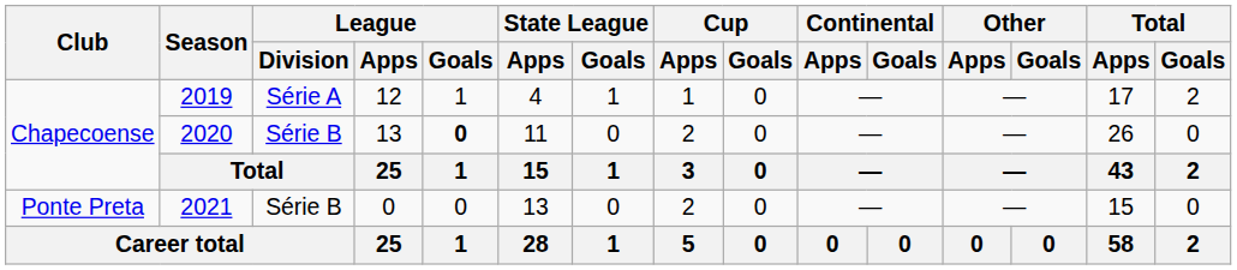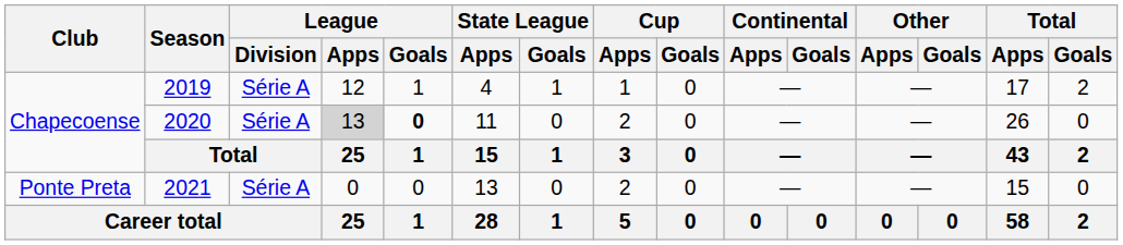2020 | League / Division: Série B -> Série A
2020 | League / Apps: no background -> lightgrey background
2021 | League / Division: Série B -> Série A
